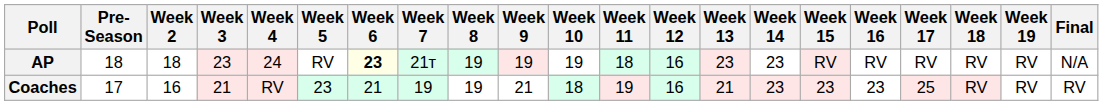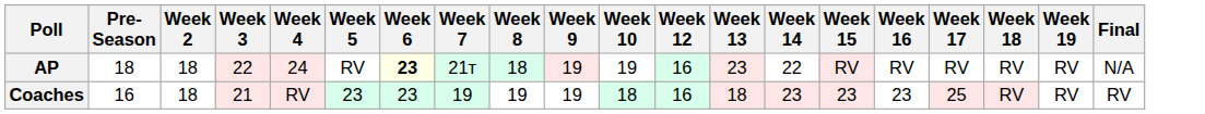- column: Week 11 | 18 | 19
AP | Week 3: 23 -> 22
AP | Week 8: 19 -> 18
AP | Week 14: 23 -> 22
Coaches | Pre- Season: 17 -> 16
Coaches | Week 2: 16 -> 18
Coaches | Week 6: 21 -> 23
Coaches | Week 9: 21 -> 19
Coaches | Week 13: 21 -> 18
